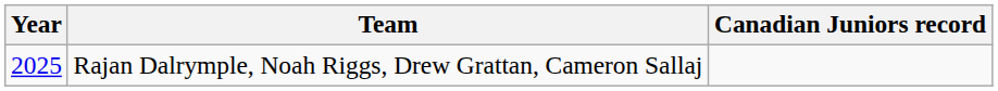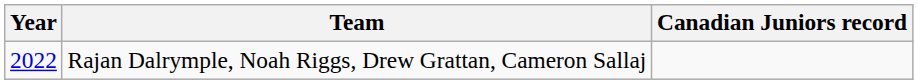Rajan Dalrymple, Noah Riggs, Drew Grattan, Cameron Sallaj | Year: 2025 -> 2022
